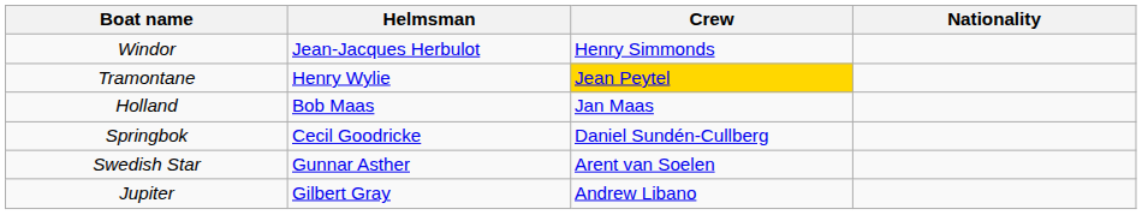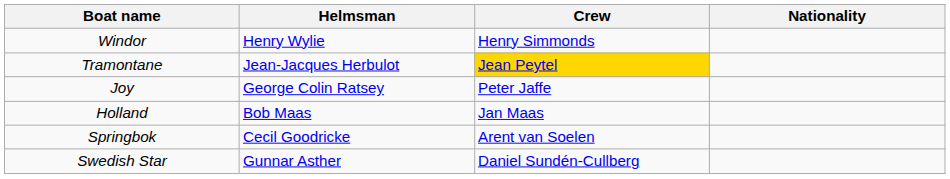Windor | Helmsman: Jean-Jacques Herbulot -> Henry Wylie
Tramontane | Helmsman: Henry Wylie -> Jean-Jacques Herbulot
+ row: Joy | George Colin Ratsey | Peter Jaffe
Springbok | Crew: Daniel Sundén-Cullberg -> Arent van Soelen
Swedish Star | Crew: Arent van Soelen -> Daniel Sundén-Cullberg
- row: Jupiter | Gilbert Gray | Andrew Libano
